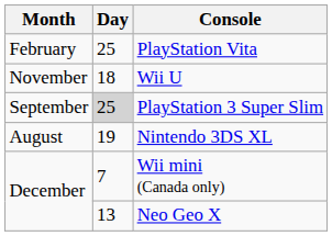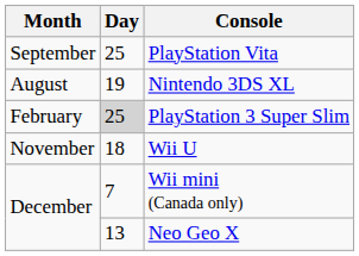PlayStation Vita | Month: February -> September
rows swapped: Nintendo 3DS XL <-> Wii U
PlayStation 3 Super Slim | Month: September -> February
